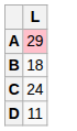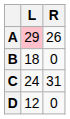+ column: R | 26 | 0 | 31 | 0
D | L: 11 -> 12
